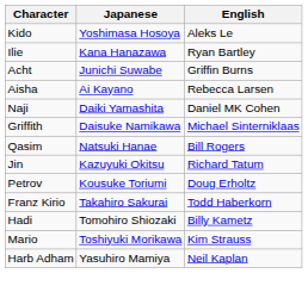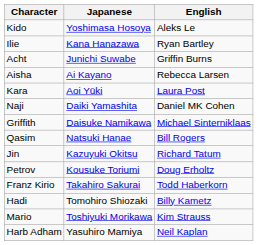+ row: Kara | Aoi Yūki | Laura Post
